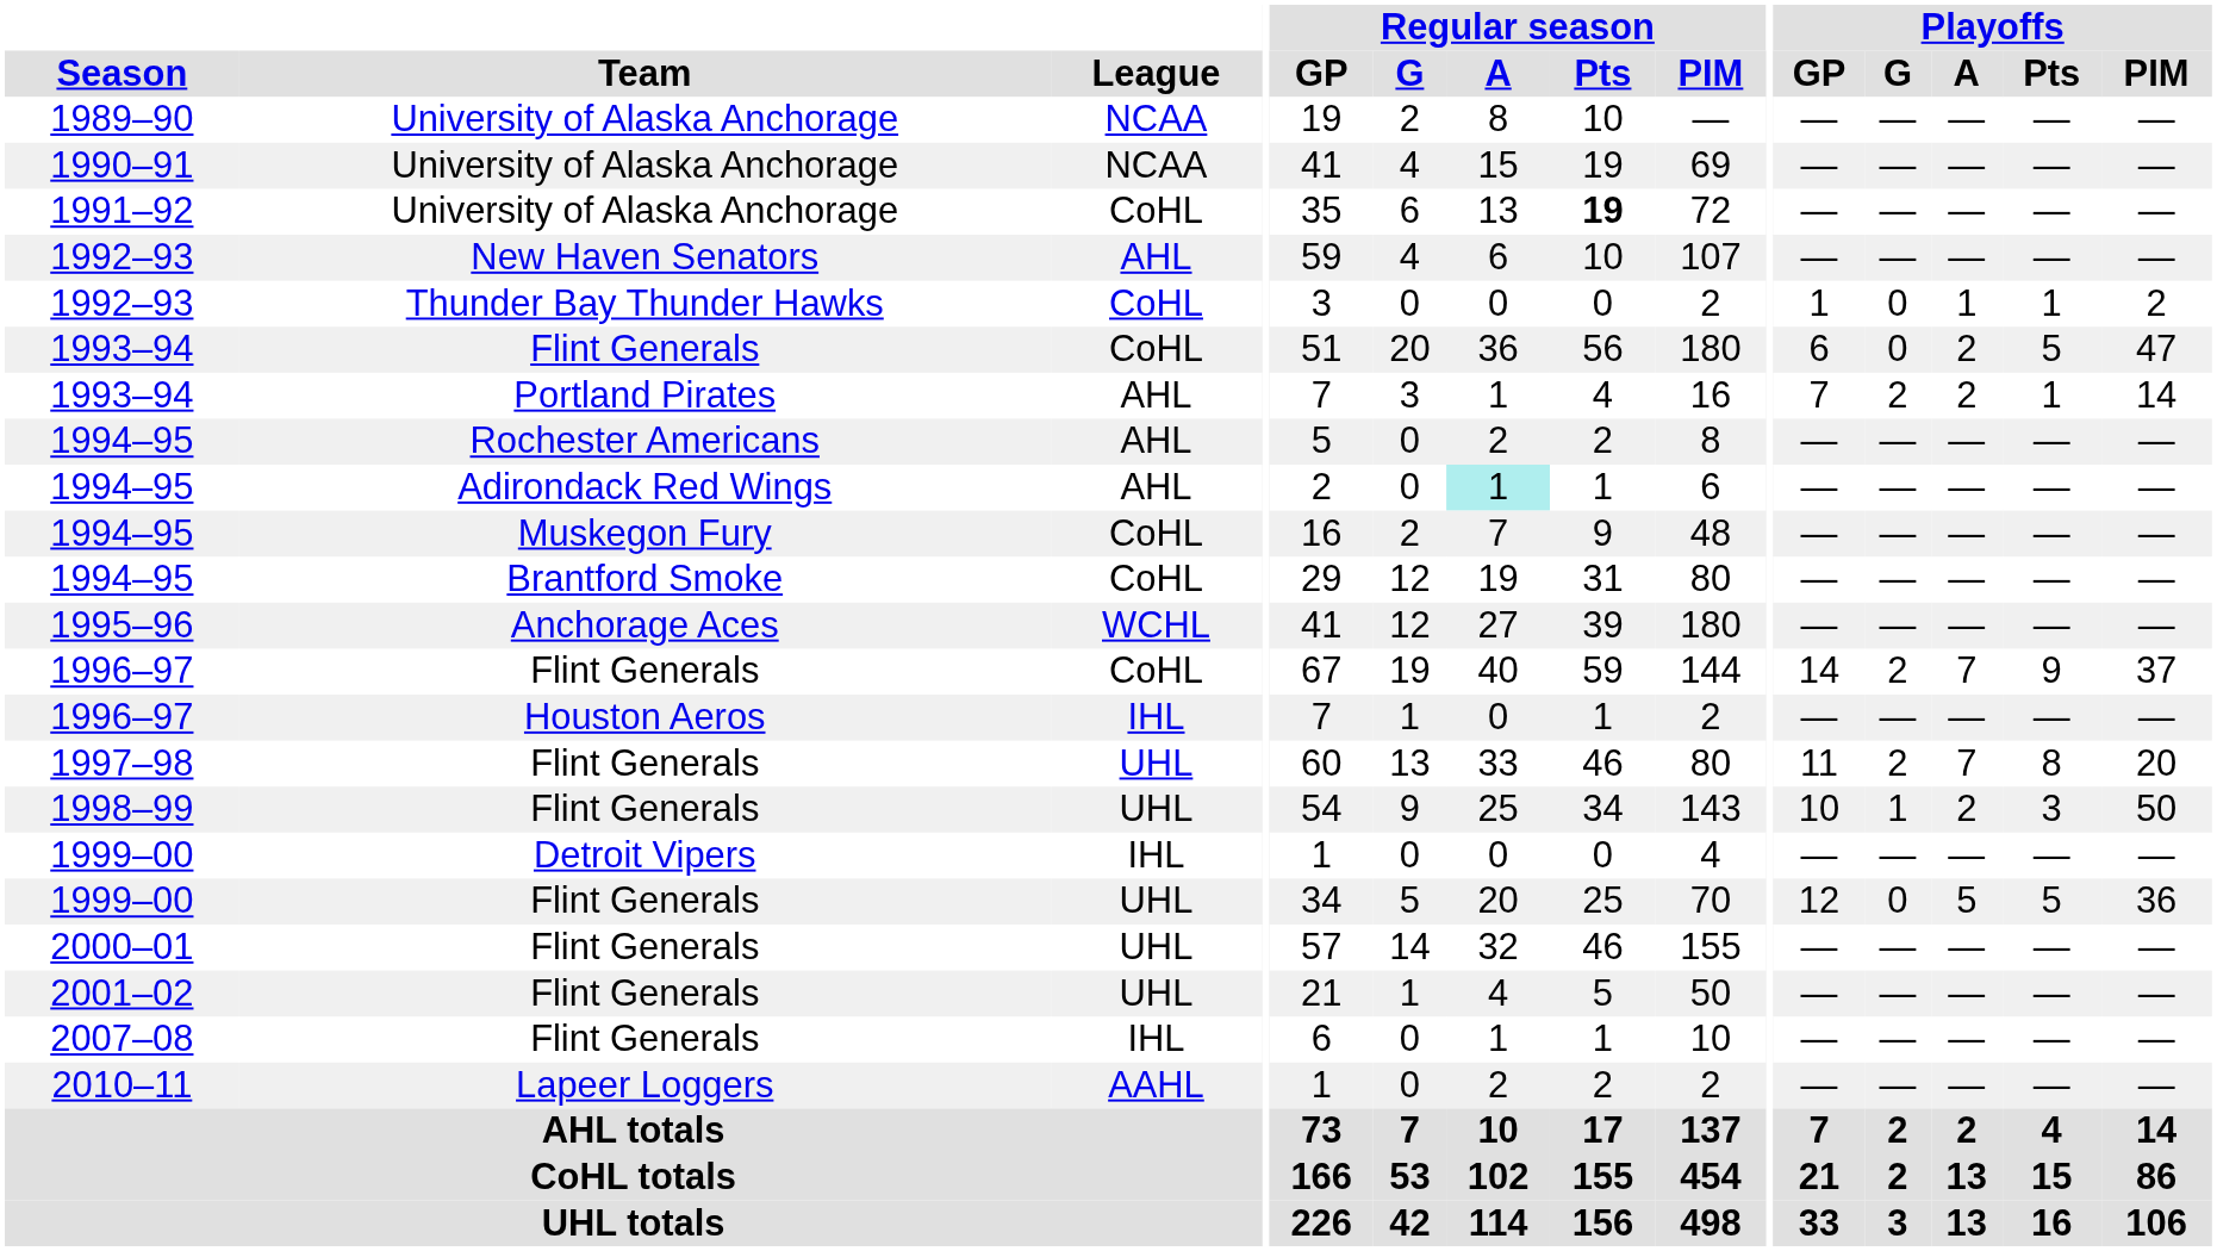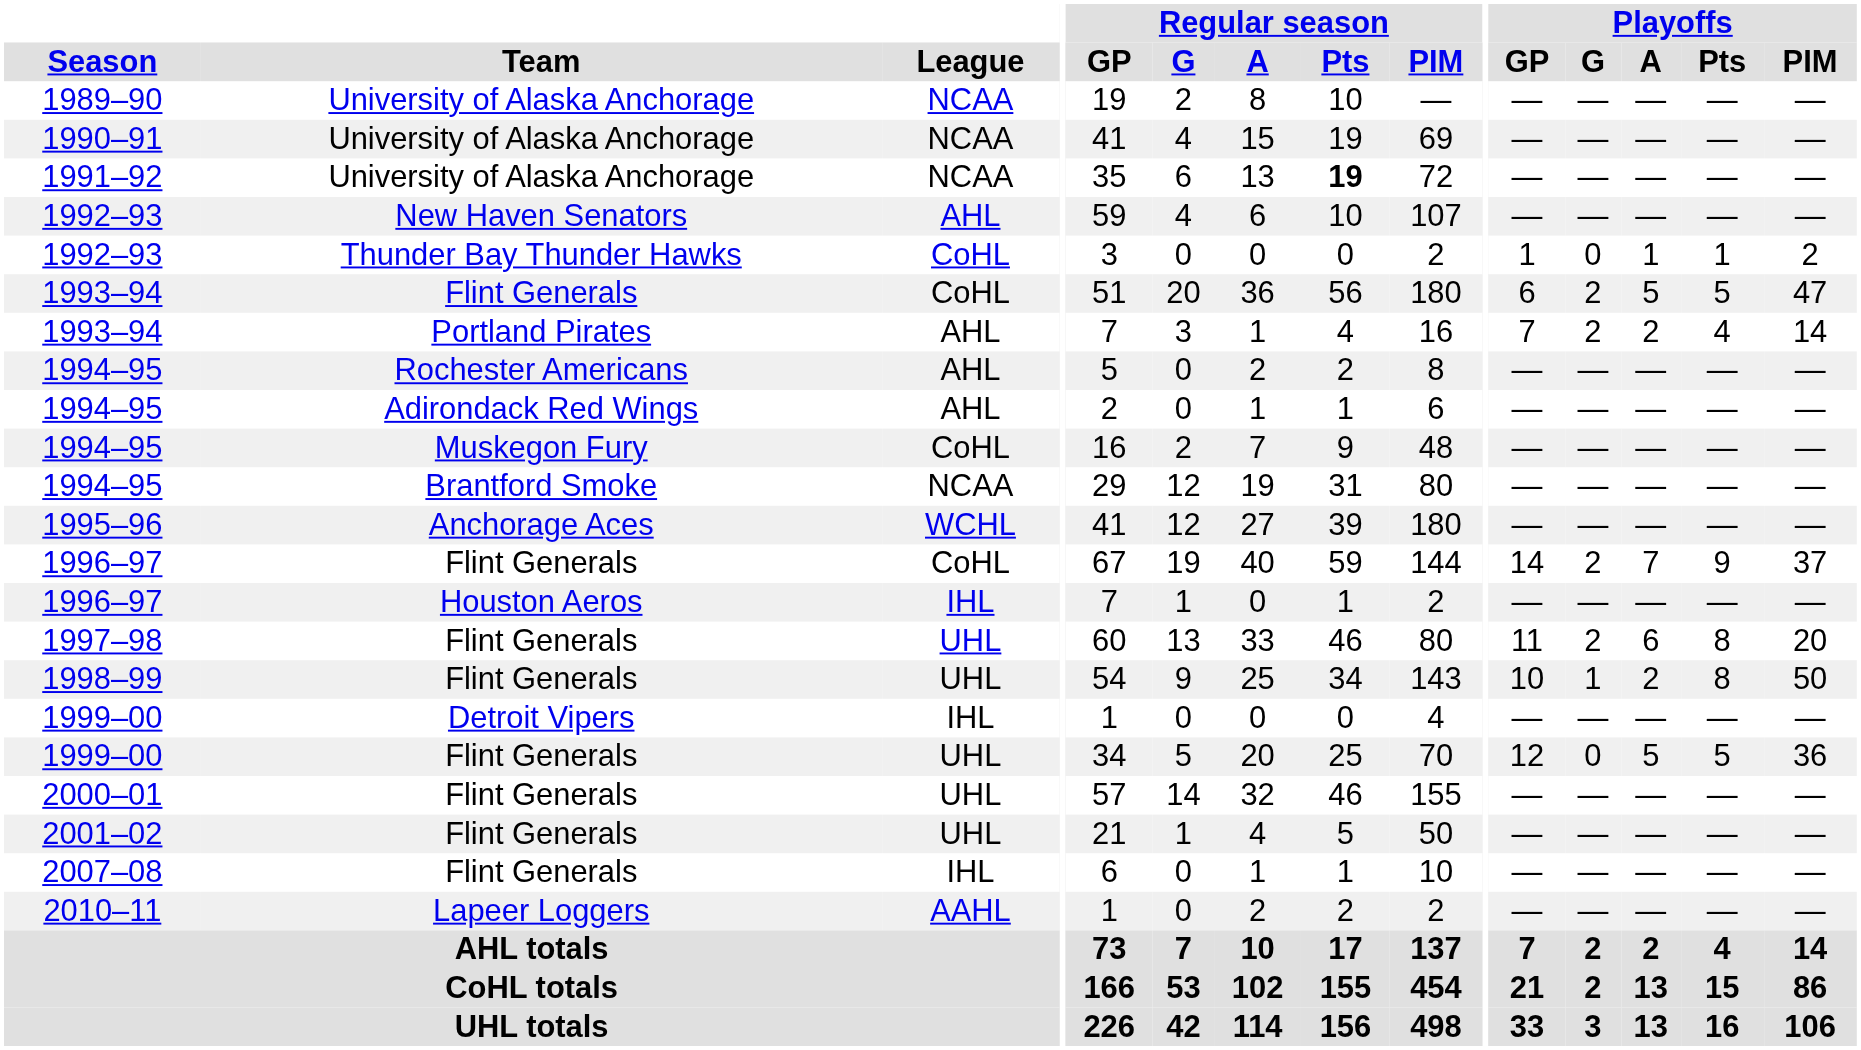1991–92 | League: CoHL -> NCAA
1993–94 / Flint Generals | Playoffs / G: 0 -> 2
1993–94 / Flint Generals | Playoffs / A: 2 -> 5
1993–94 / Portland Pirates | Playoffs / Pts: 1 -> 4
1994–95 / Adirondack Red Wings | Regular season / A: paleturquoise background -> no background
1994–95 / Brantford Smoke | League: CoHL -> NCAA
1997–98 | Playoffs / A: 7 -> 6
1998–99 | Playoffs / Pts: 3 -> 8
